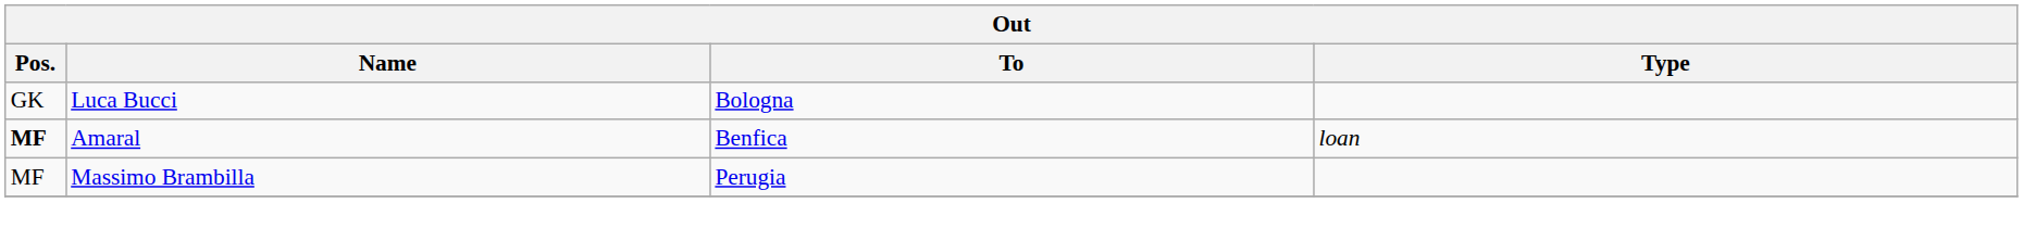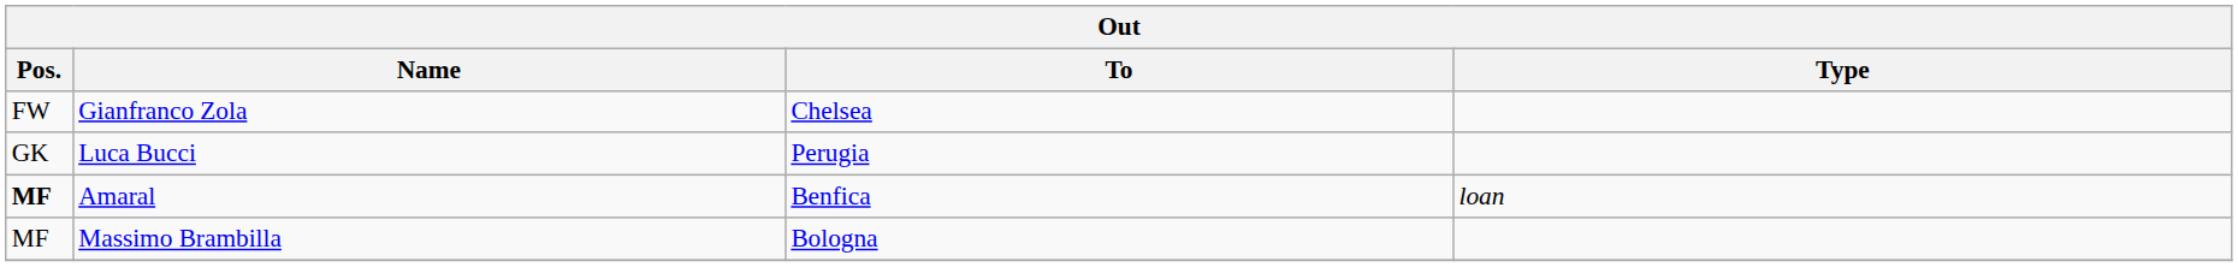+ row: FW | Gianfranco Zola | Chelsea
Luca Bucci | To: Bologna -> Perugia
Massimo Brambilla | To: Perugia -> Bologna
